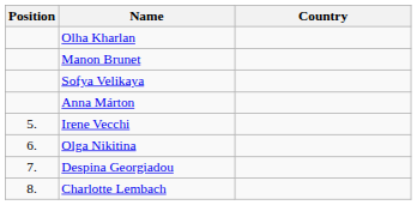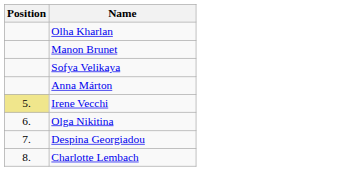- column: Country
Irene Vecchi | Position: no background -> khaki background
